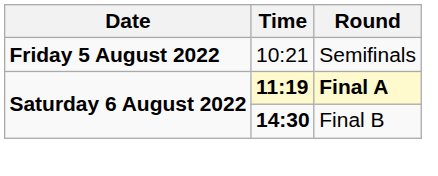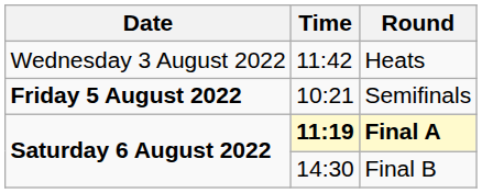+ row: Wednesday 3 August 2022 | 11:42 | Heats
Final B | Time: bold -> normal
